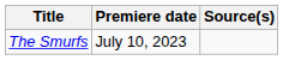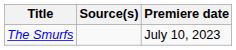columns swapped: Premiere date <-> Source(s)
